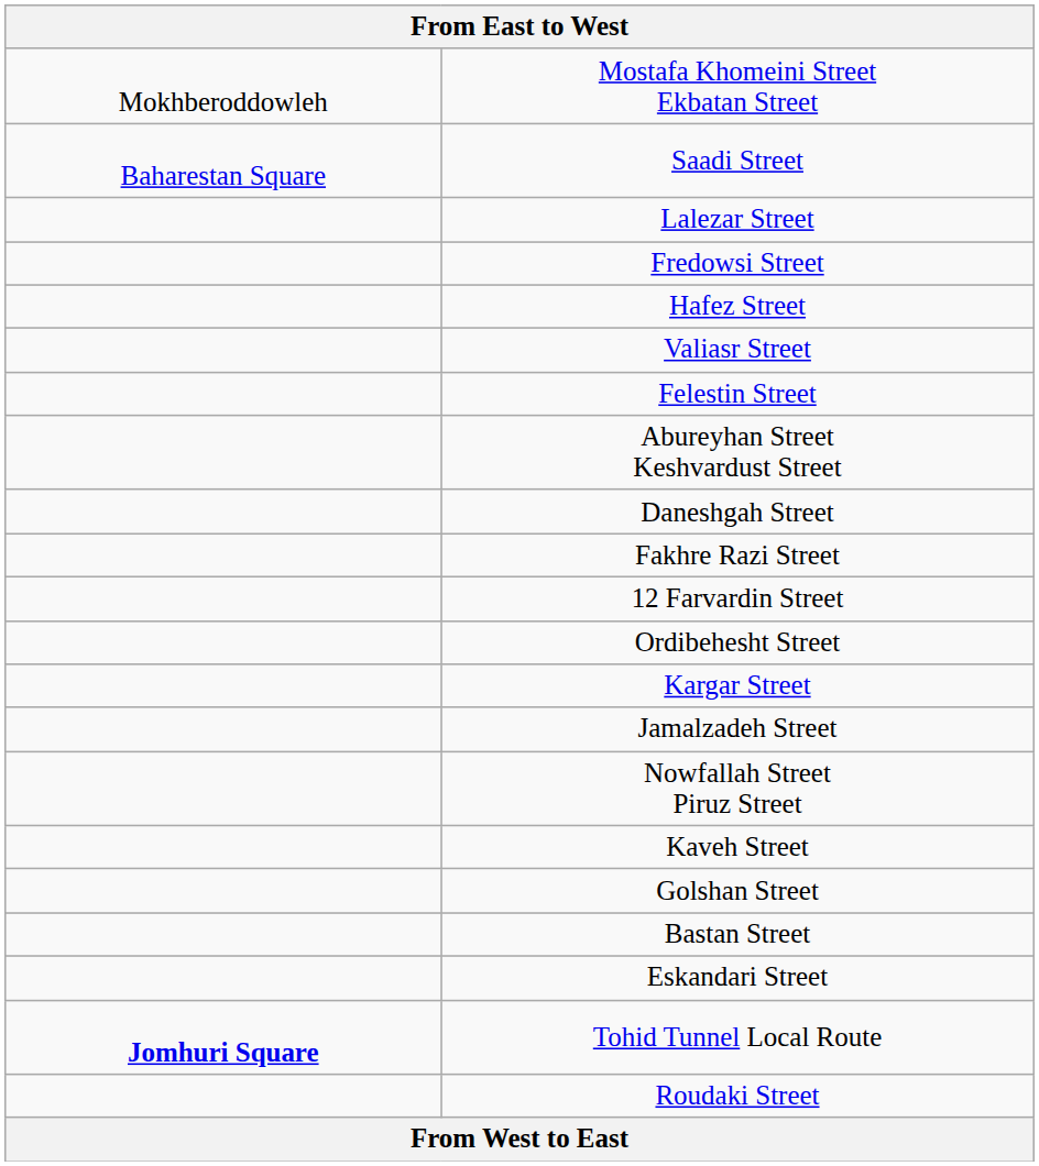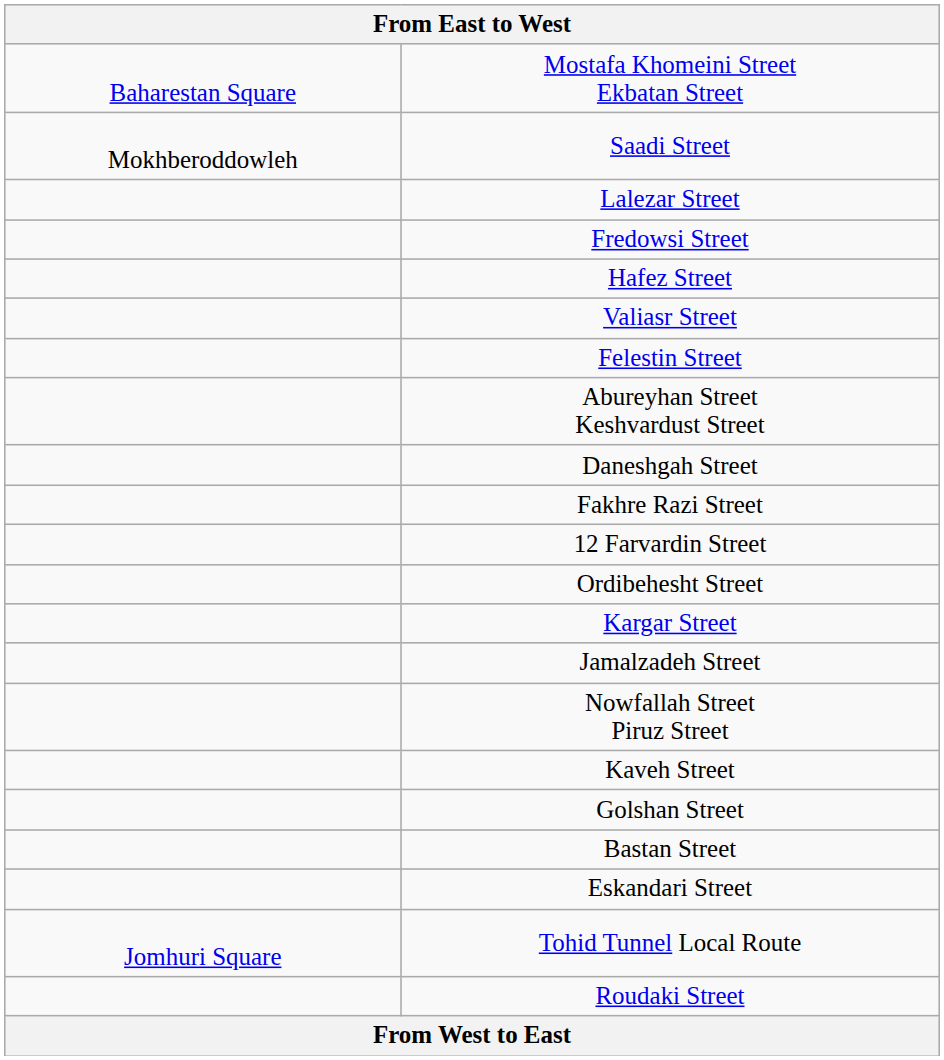Mostafa Khomeini Street Ekbatan Street | column 1: Mokhberoddowleh -> Baharestan Square
Saadi Street | column 1: Baharestan Square -> Mokhberoddowleh
Tohid Tunnel Local Route | column 1: bold -> normal
